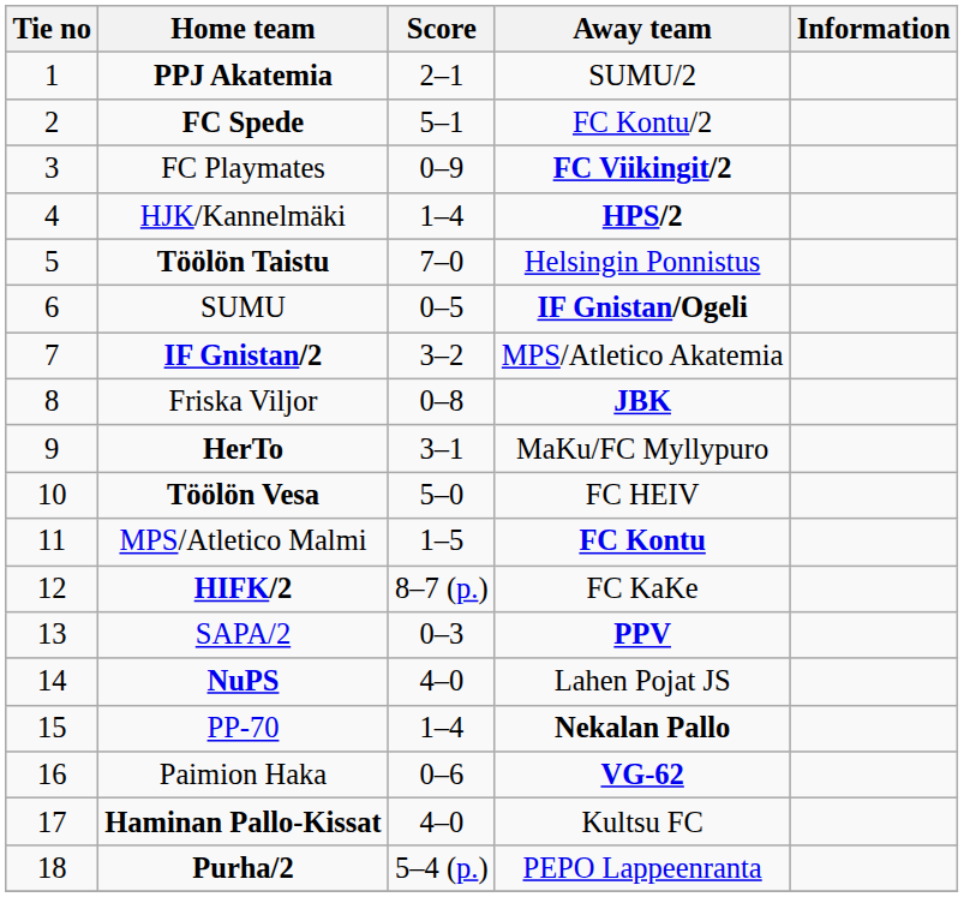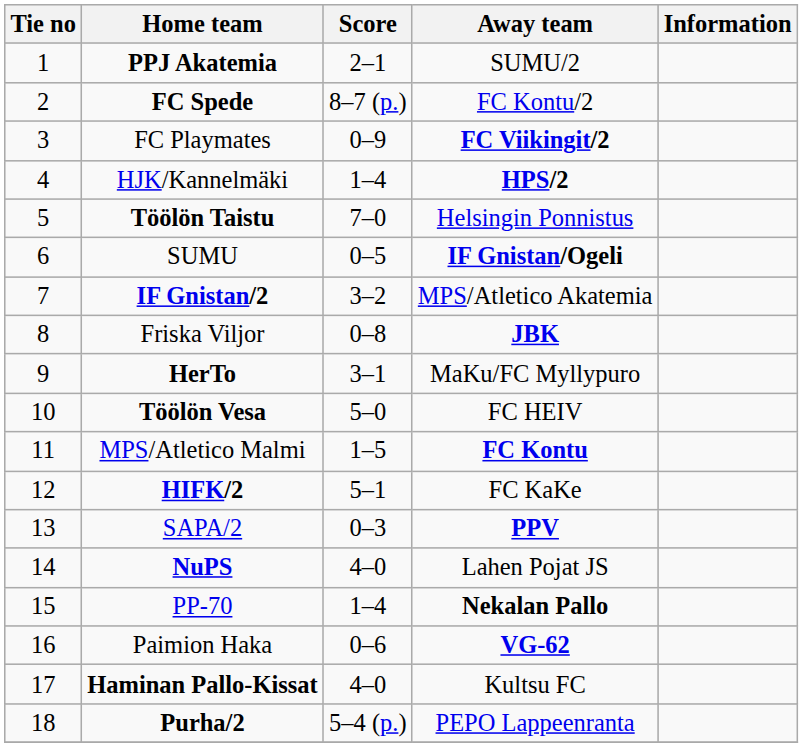FC Spede | Score: 5–1 -> 8–7 (p.)
HIFK/2 | Score: 8–7 (p.) -> 5–1
